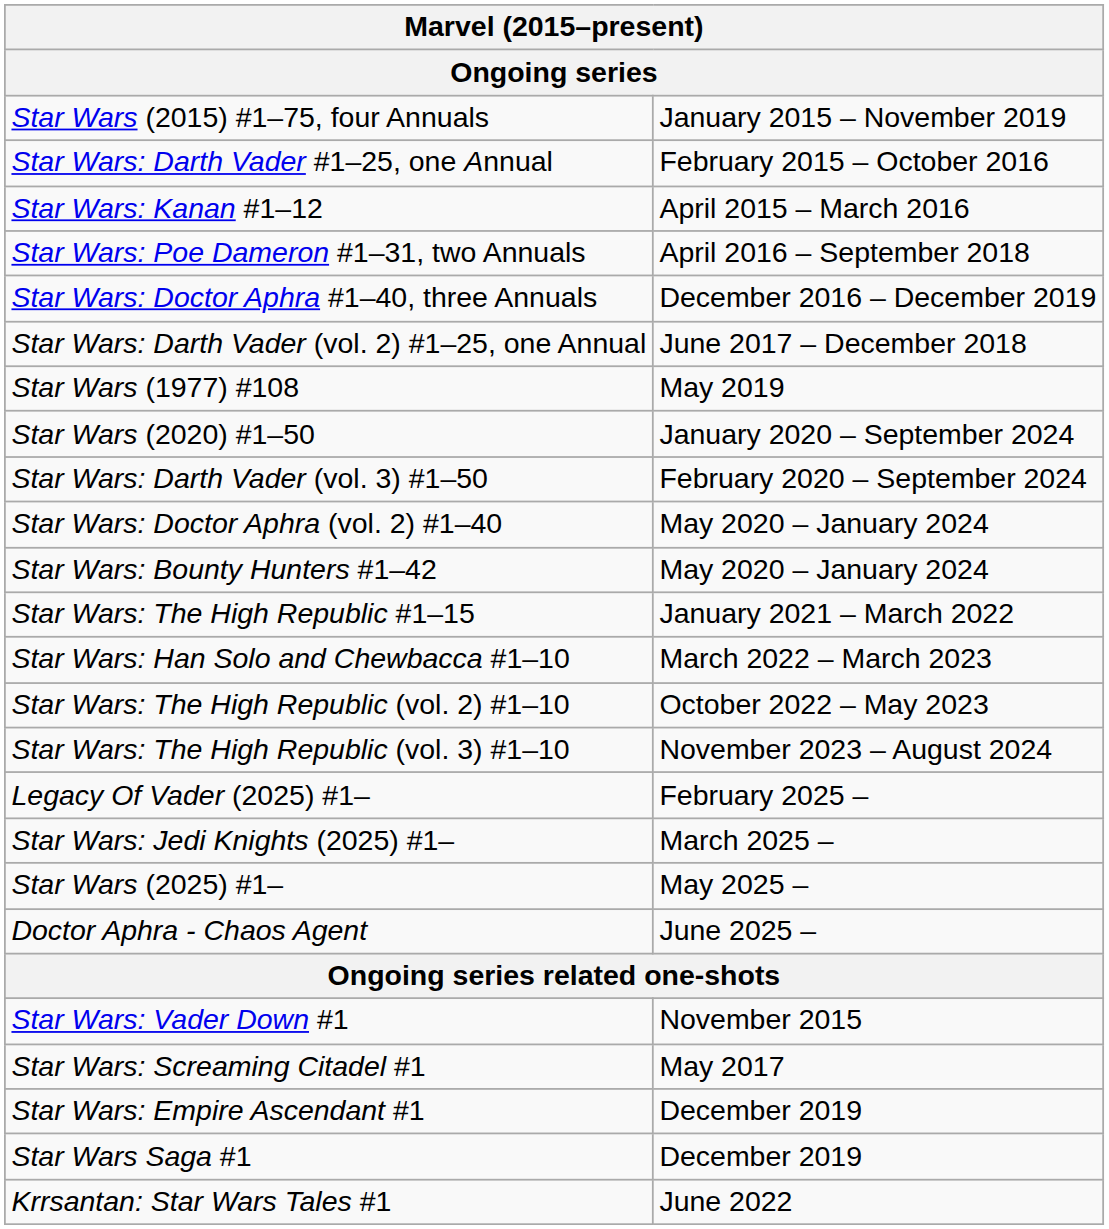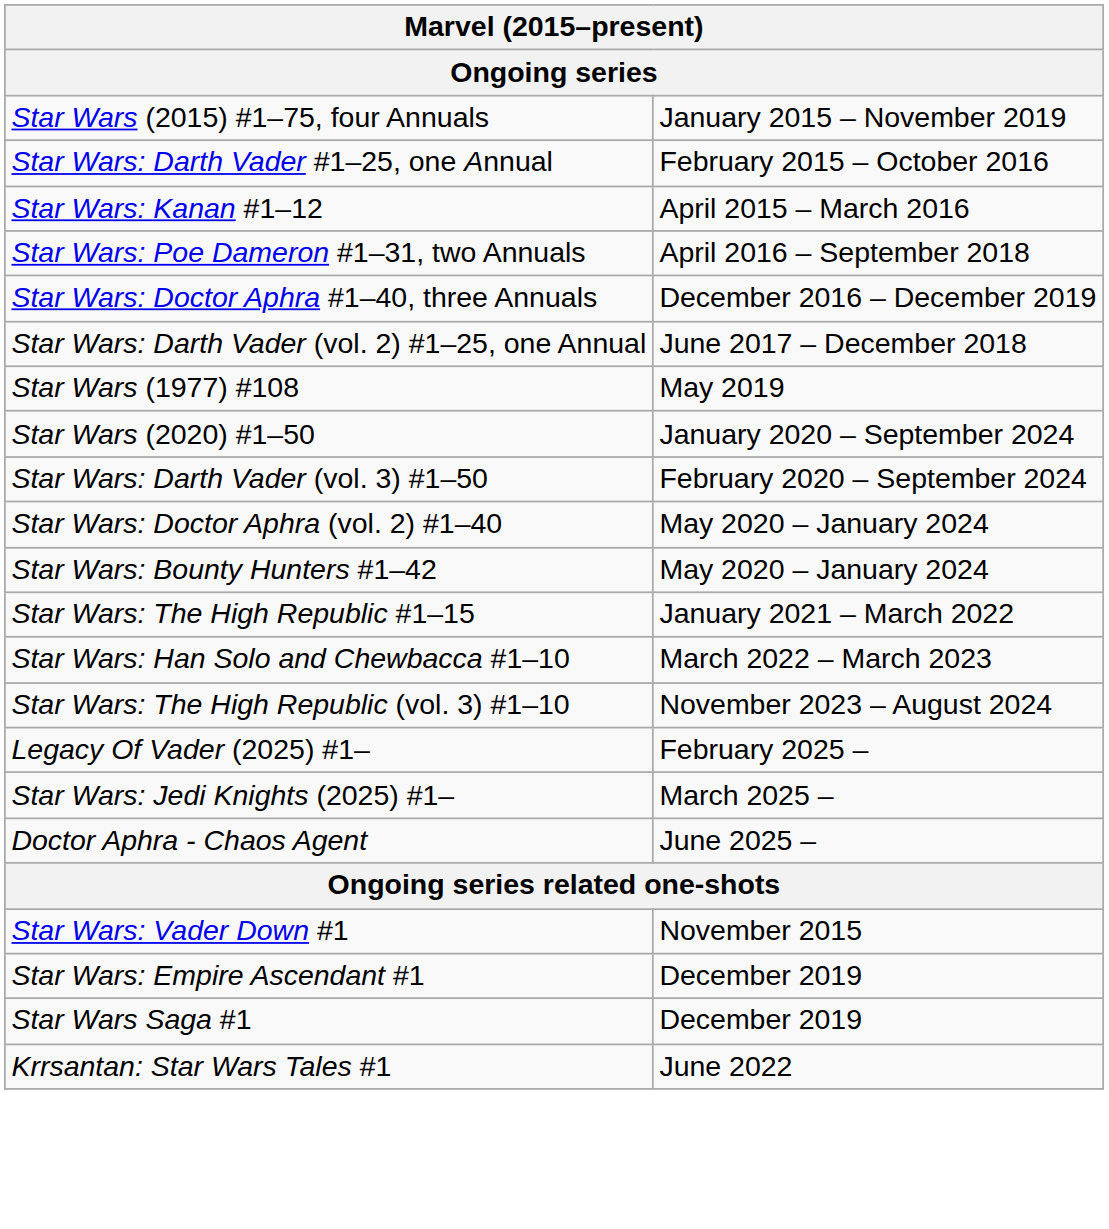- row: Star Wars: The High Republic (vol. 2) #1–10 | October 2022 – May 2023
- row: Star Wars (2025) #1– | May 2025 –
- row: Star Wars: Screaming Citadel #1 | May 2017
